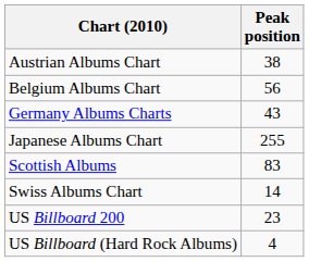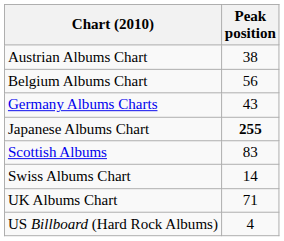Japanese Albums Chart | Peak position: normal -> bold
+ row: UK Albums Chart | 71
- row: US Billboard 200 | 23
